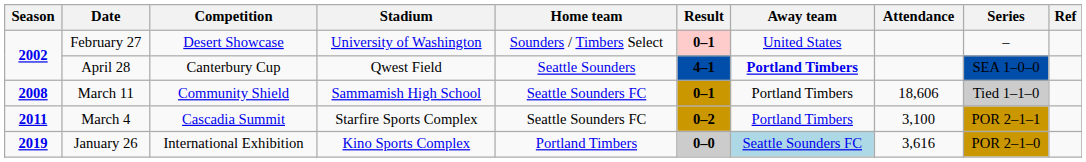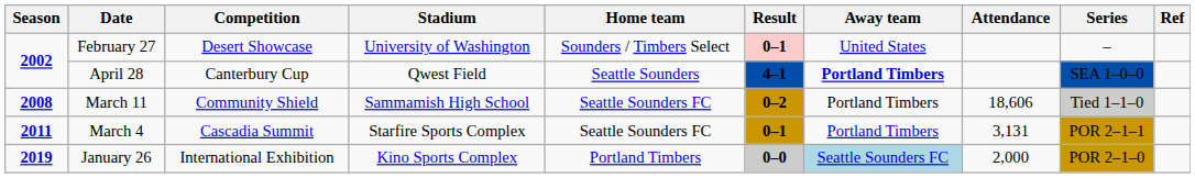March 11 | Result: 0–1 -> 0–2
March 4 | Result: 0–2 -> 0–1
March 4 | Attendance: 3,100 -> 3,131
January 26 | Attendance: 3,616 -> 2,000
